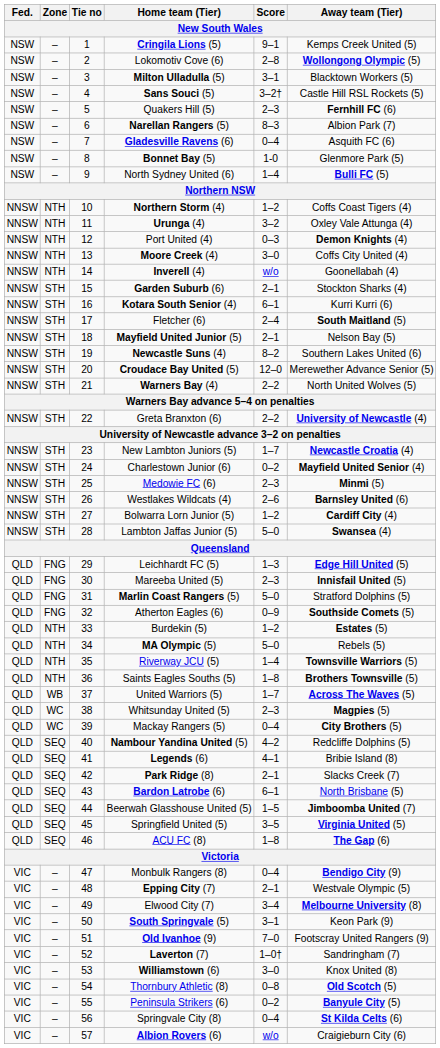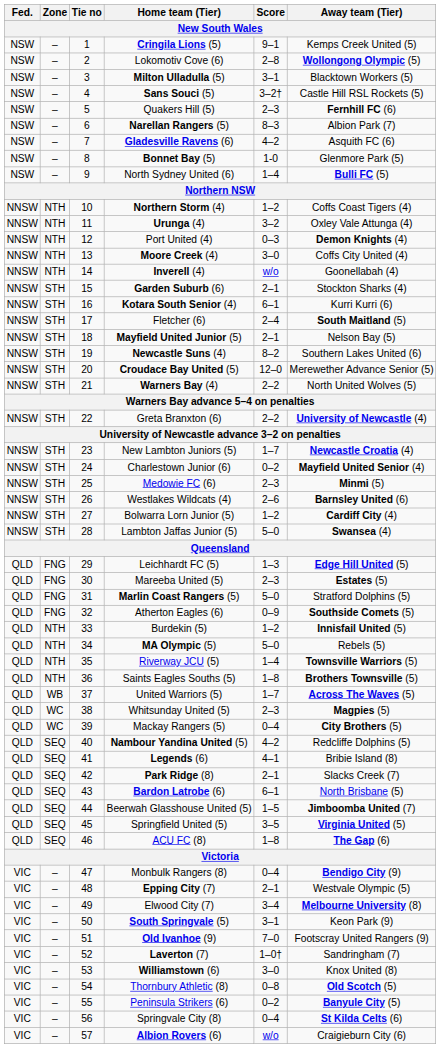Gladesville Ravens (6) | Score: 0–4 -> 4–2
Mareeba United (5) | Away team (Tier): Innisfail United (5) -> Estates (5)
Burdekin (5) | Away team (Tier): Estates (5) -> Innisfail United (5)
